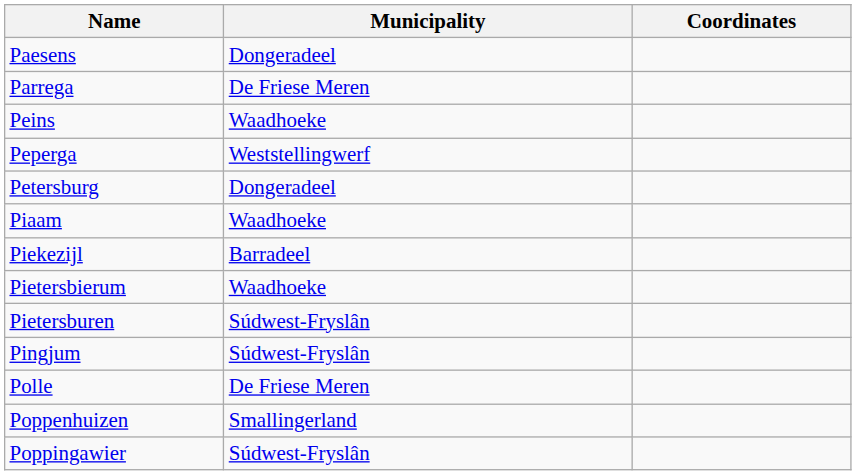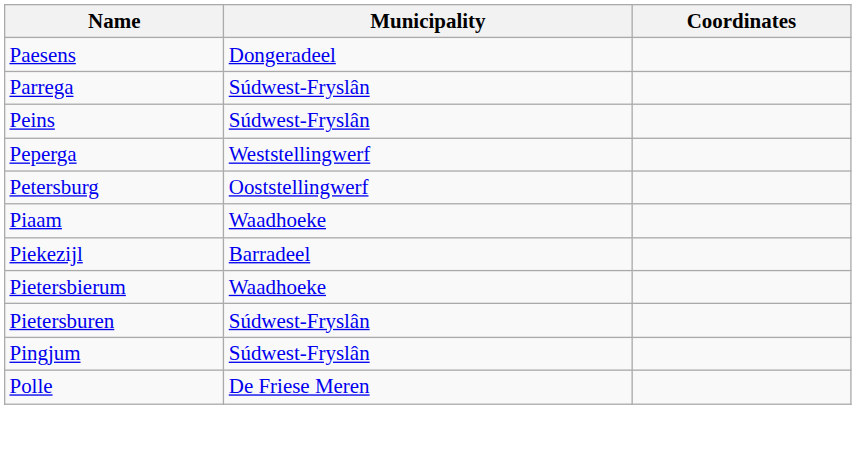Parrega | Municipality: De Friese Meren -> Súdwest-Fryslân
Peins | Municipality: Waadhoeke -> Súdwest-Fryslân
Petersburg | Municipality: Dongeradeel -> Ooststellingwerf
- row: Poppenhuizen | Smallingerland
- row: Poppingawier | Súdwest-Fryslân
